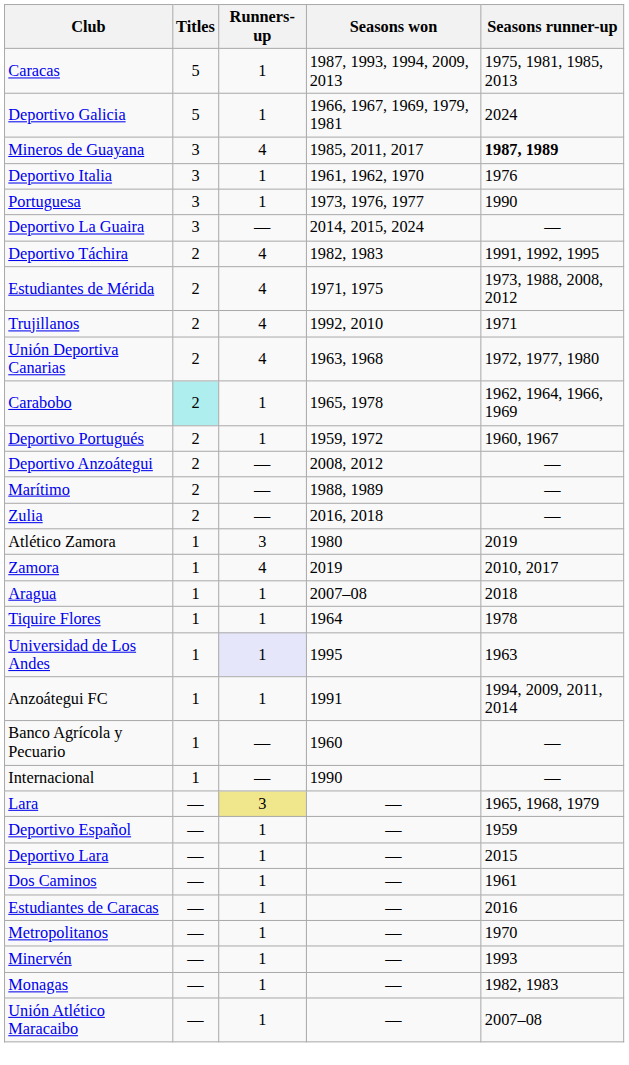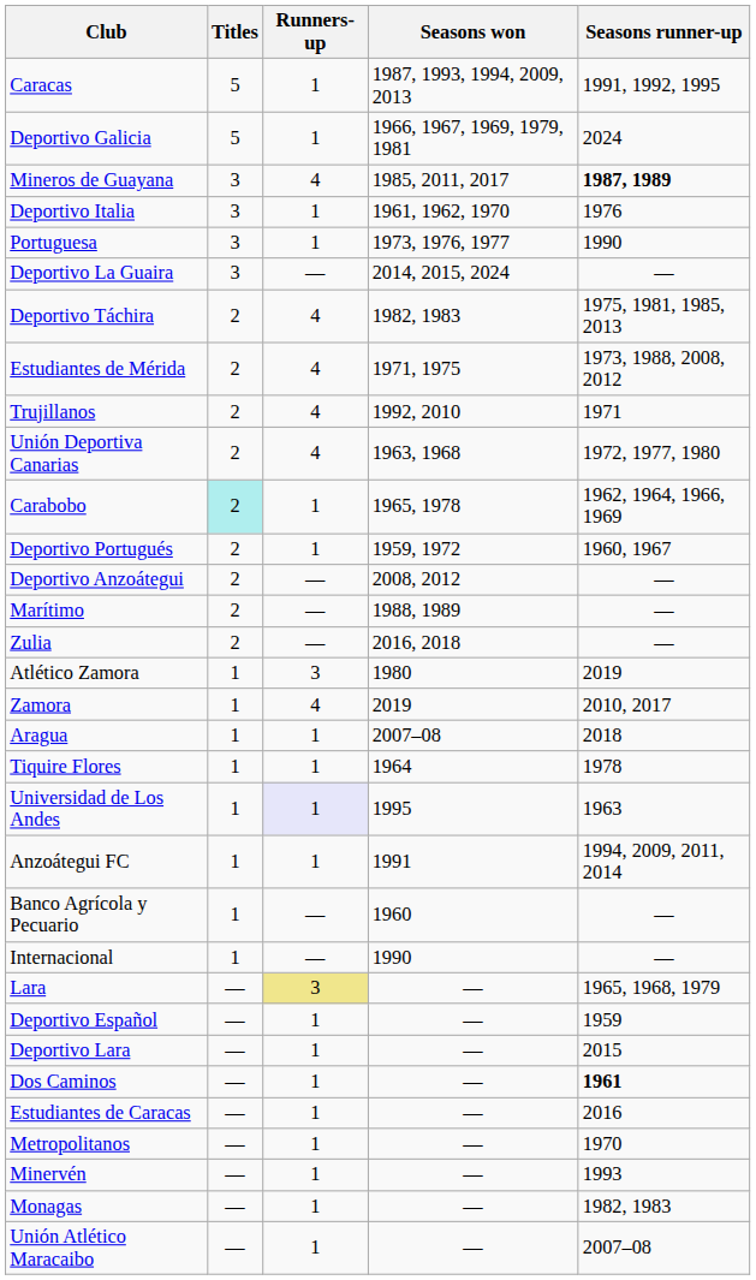Caracas | Seasons runner-up: 1975, 1981, 1985, 2013 -> 1991, 1992, 1995
Deportivo Táchira | Seasons runner-up: 1991, 1992, 1995 -> 1975, 1981, 1985, 2013
Dos Caminos | Seasons runner-up: normal -> bold
